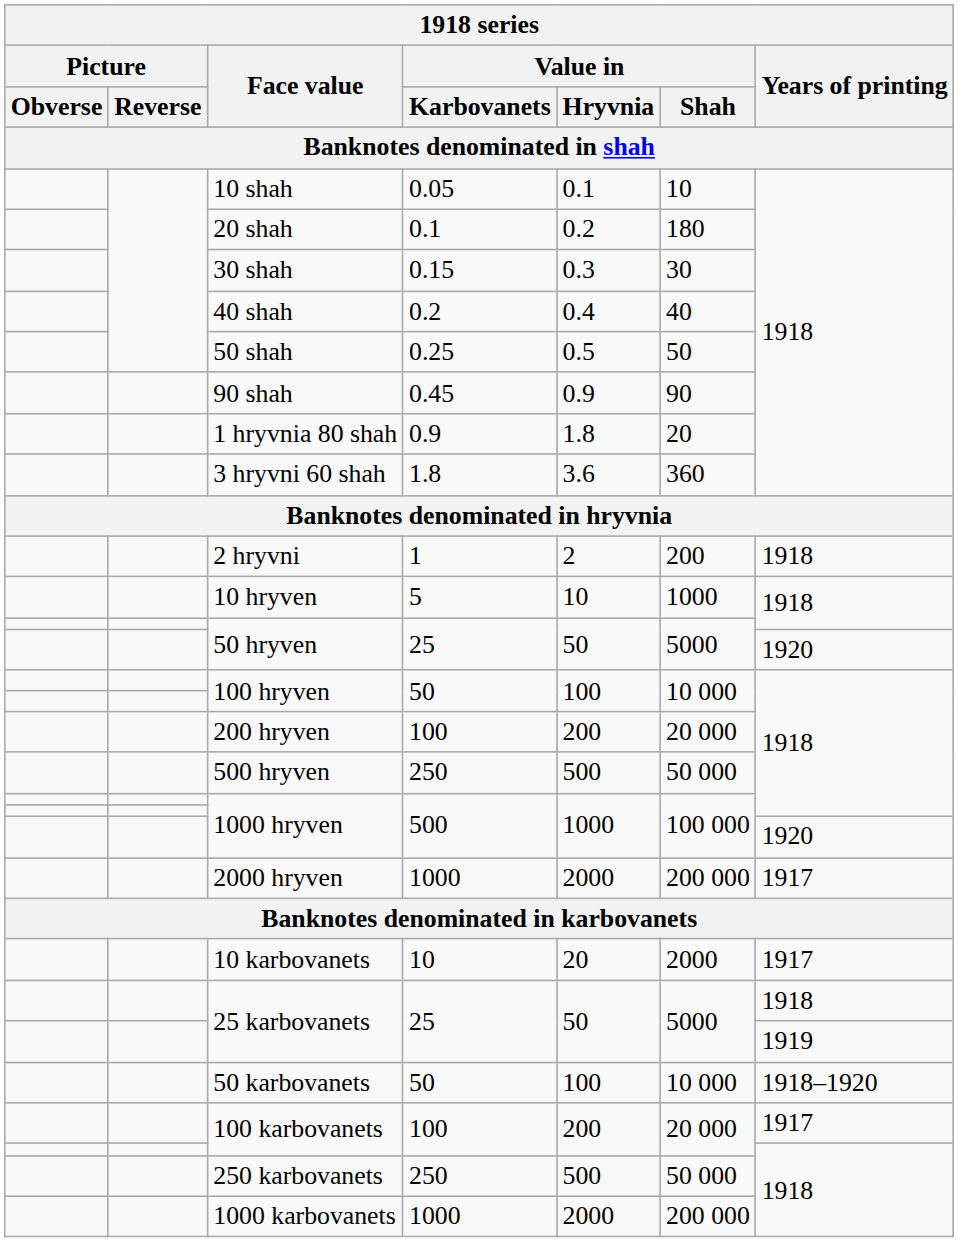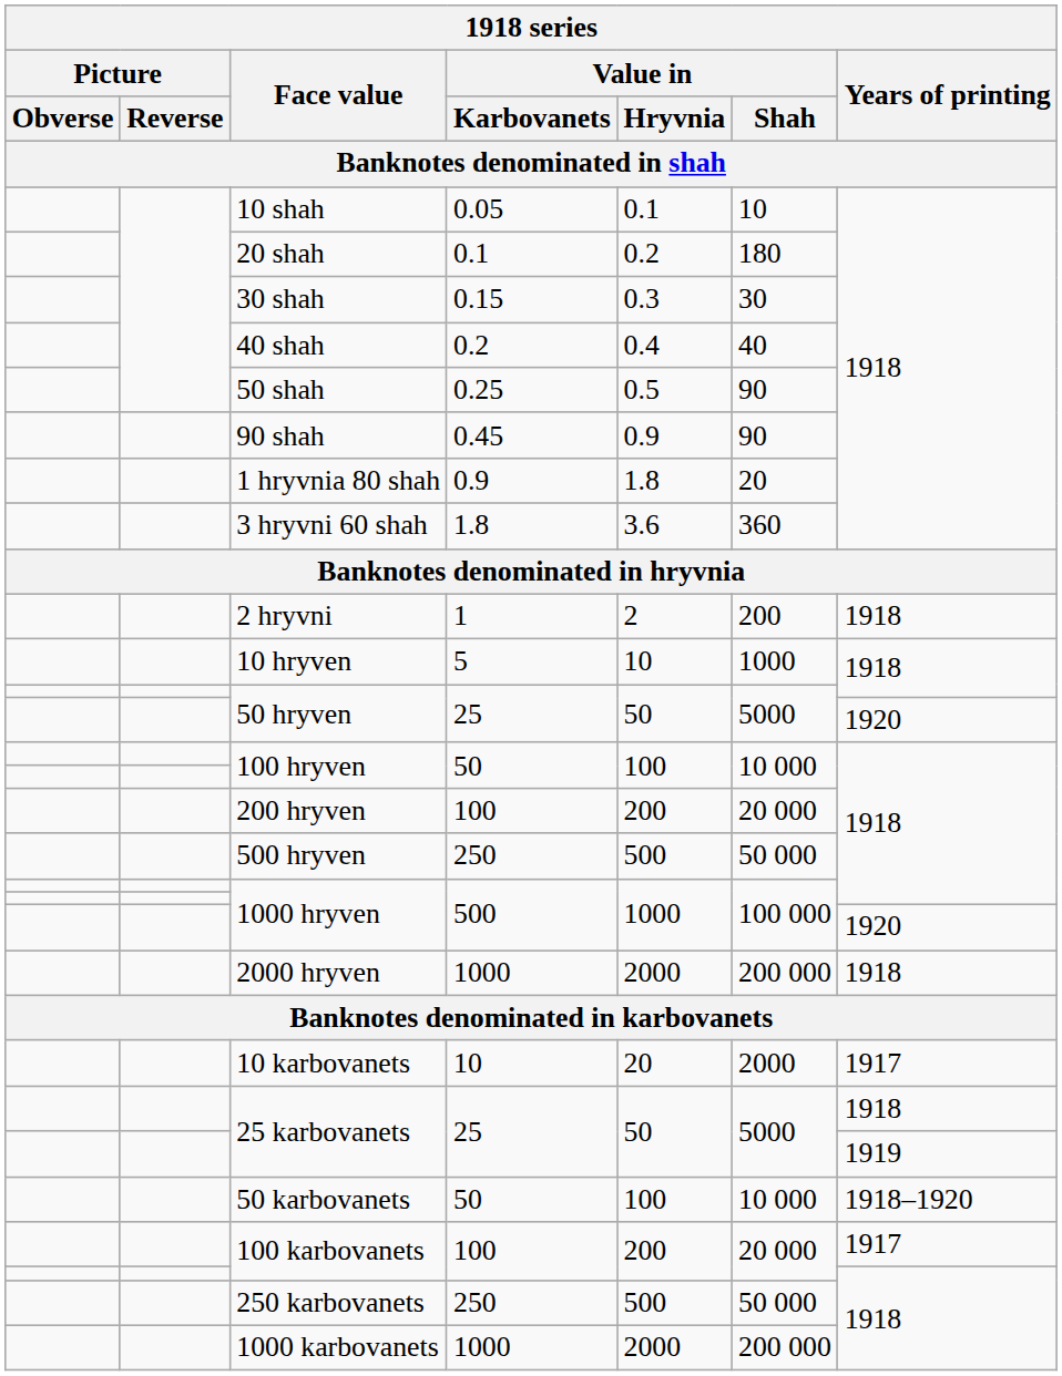50 shah | Value in / Shah: 50 -> 90
2000 hryven | Years of printing: 1917 -> 1918
